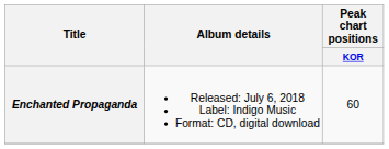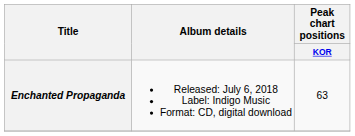Enchanted Propaganda | Peak chart positions / KOR: 60 -> 63
